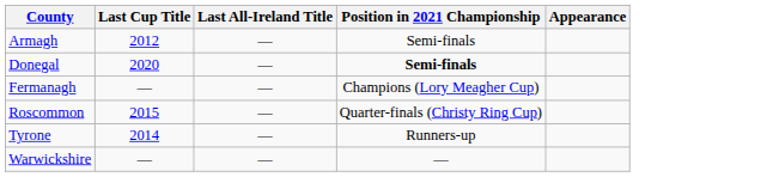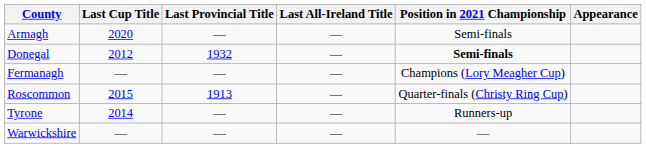+ column: Last Provincial Title | — | 1932 | — | 1913 | — | —
Armagh | Last Cup Title: 2012 -> 2020
Donegal | Last Cup Title: 2020 -> 2012
